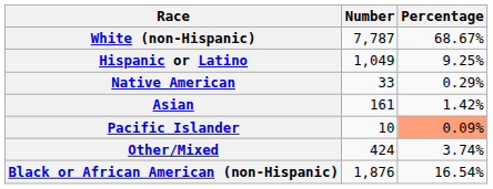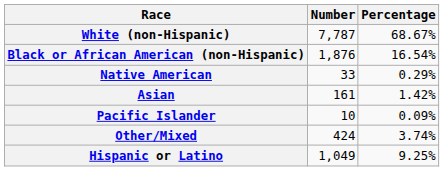rows swapped: Black or African American (non-Hispanic) <-> Hispanic or Latino
Pacific Islander | Percentage: lightsalmon background -> no background
